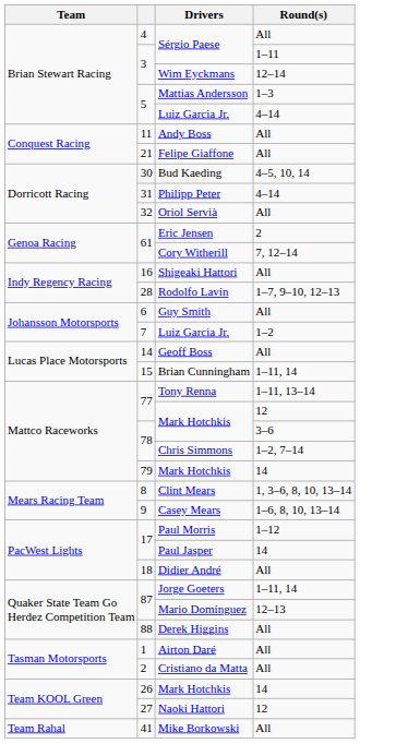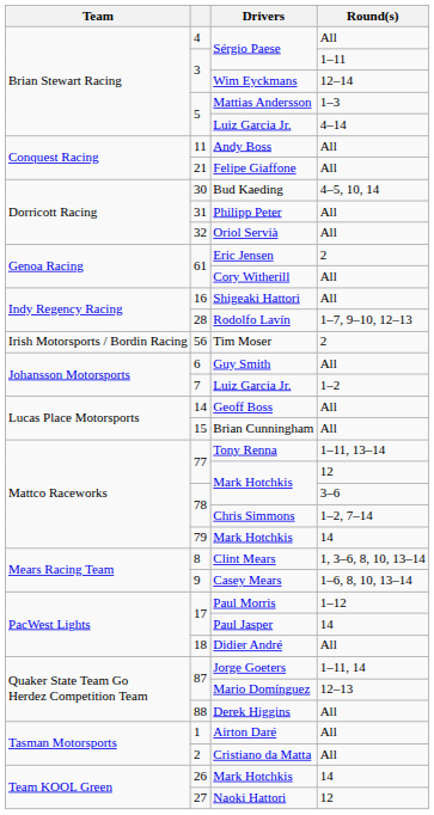Philipp Peter | Round(s): 4–14 -> All
Cory Witherill | Round(s): 7, 12–14 -> All
+ row: Irish Motorsports / Bordin Racing | 56 | Tim Moser | 2
Brian Cunningham | Round(s): 1–11, 14 -> All
- row: Team Rahal | 41 | Mike Borkowski | All
